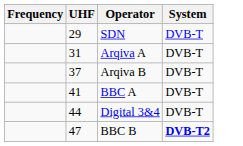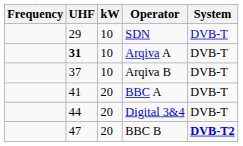+ column: kW | 10 | 10 | 10 | 20 | 20 | 20
Arqiva A | UHF: normal -> bold
